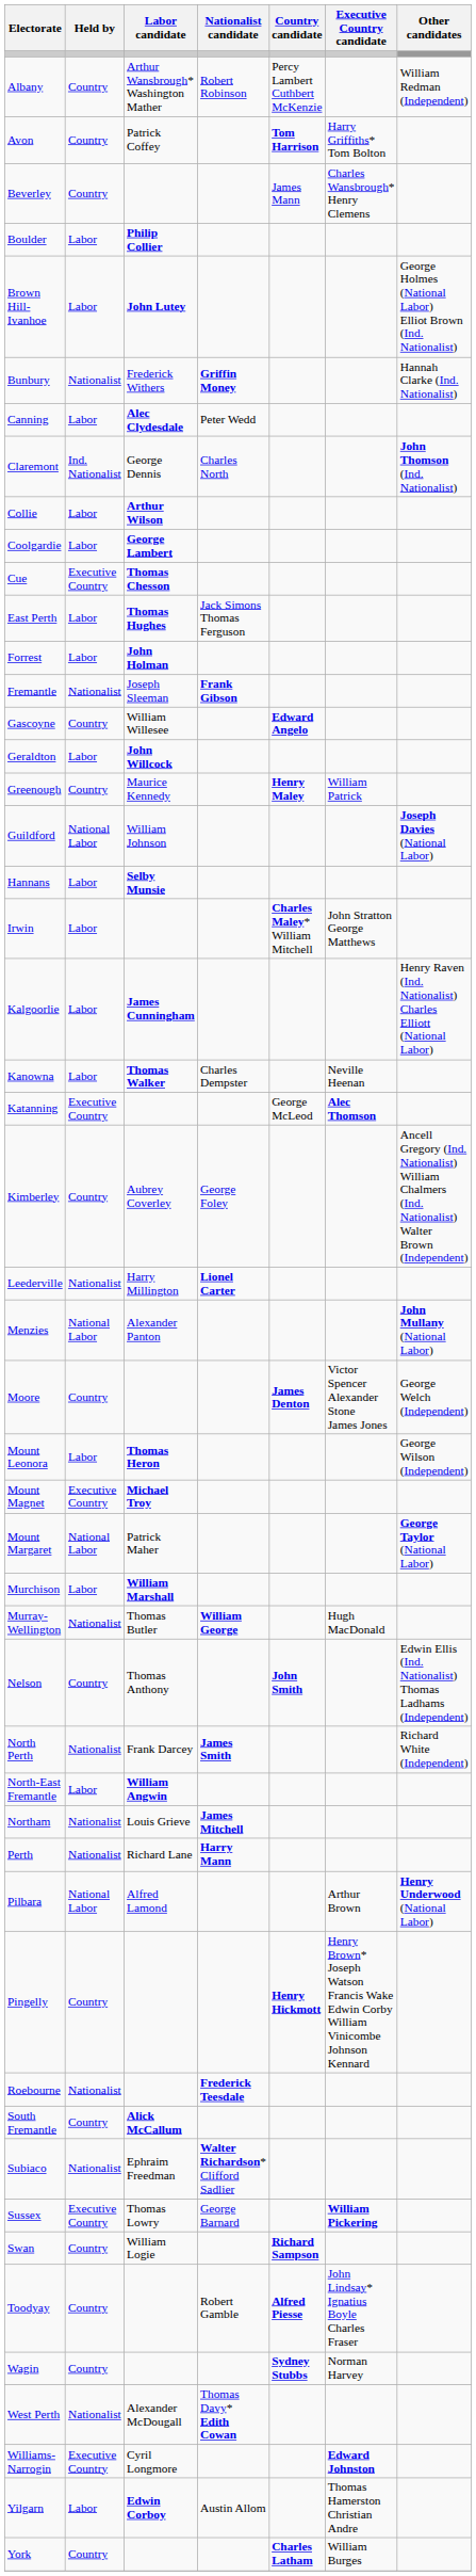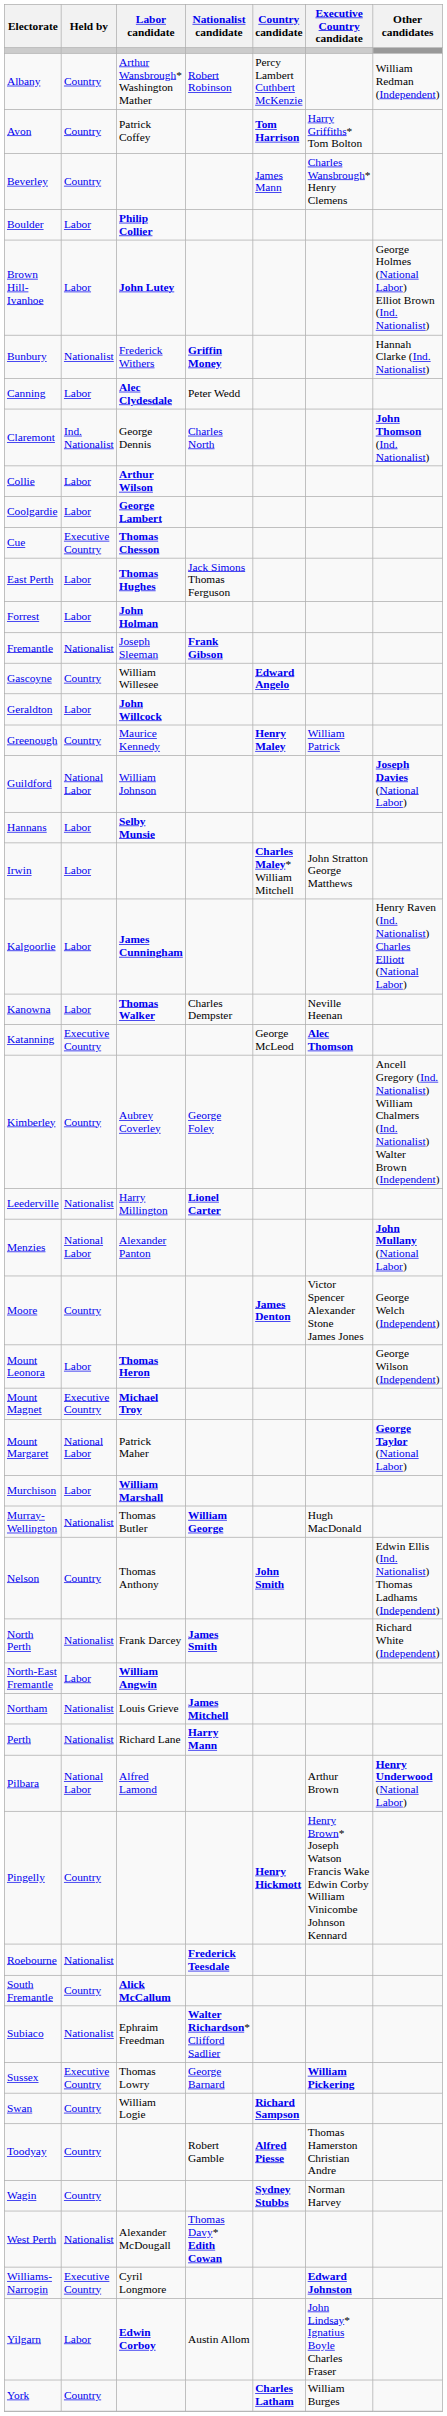Toodyay | Executive Country candidate: John Lindsay* Ignatius Boyle Charles Fraser -> Thomas Hamerston Christian Andre
Yilgarn | Executive Country candidate: Thomas Hamerston Christian Andre -> John Lindsay* Ignatius Boyle Charles Fraser
